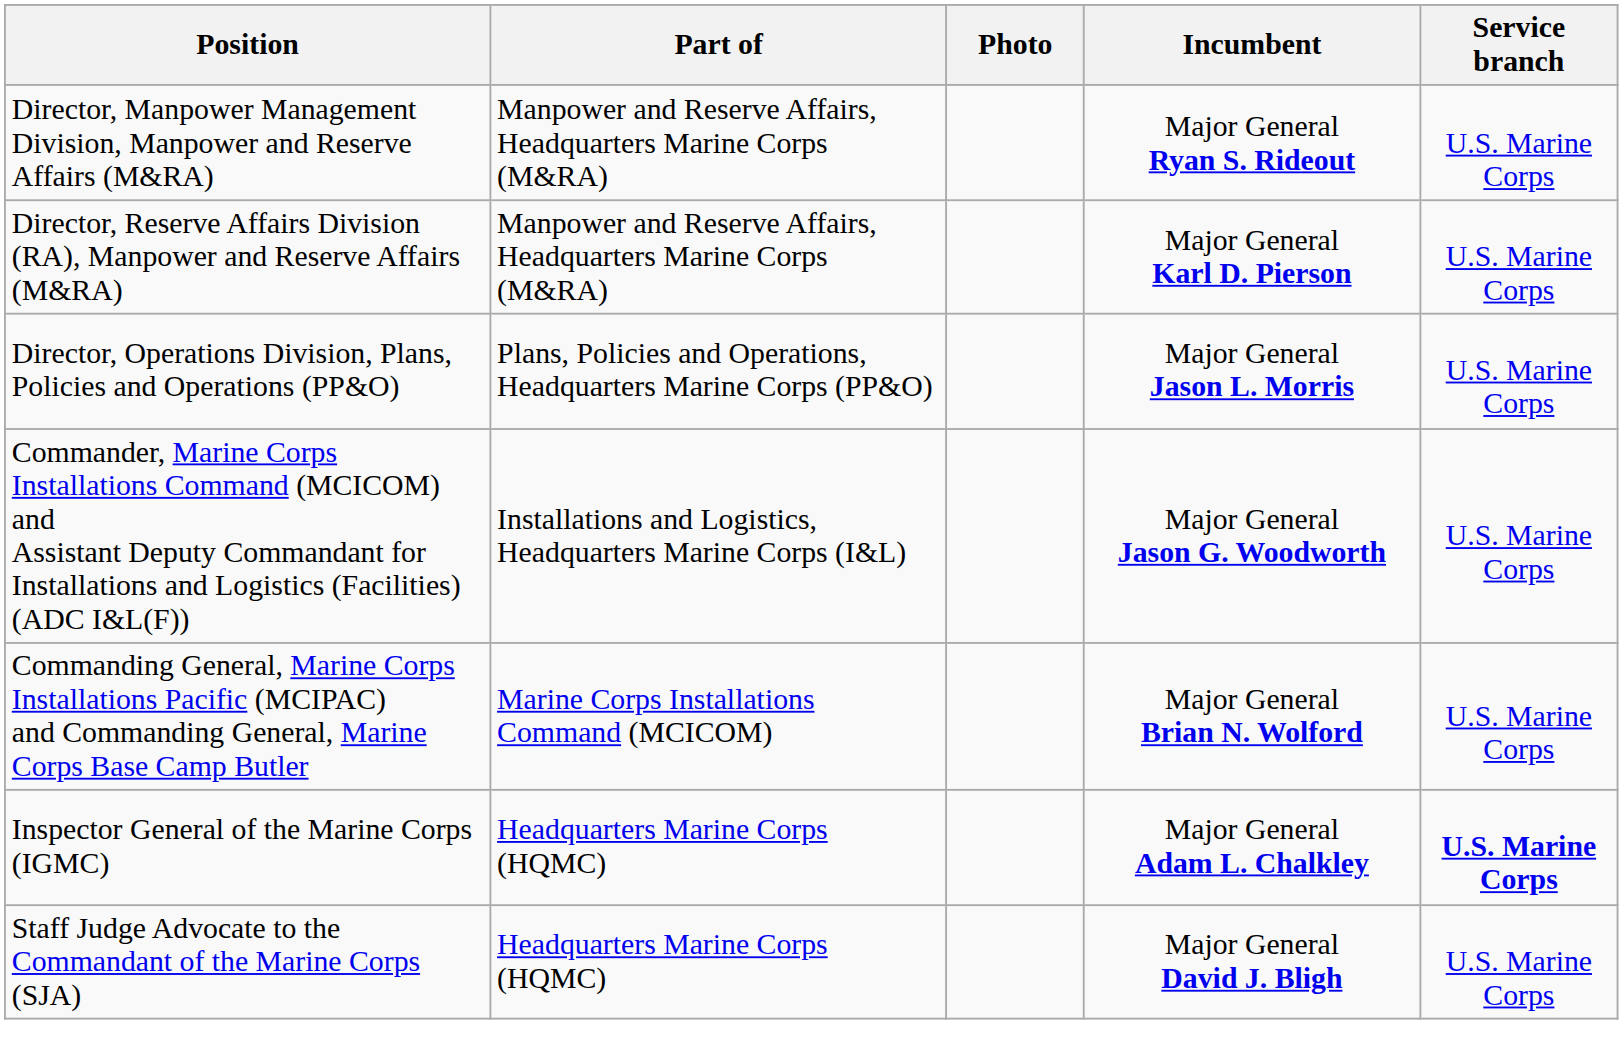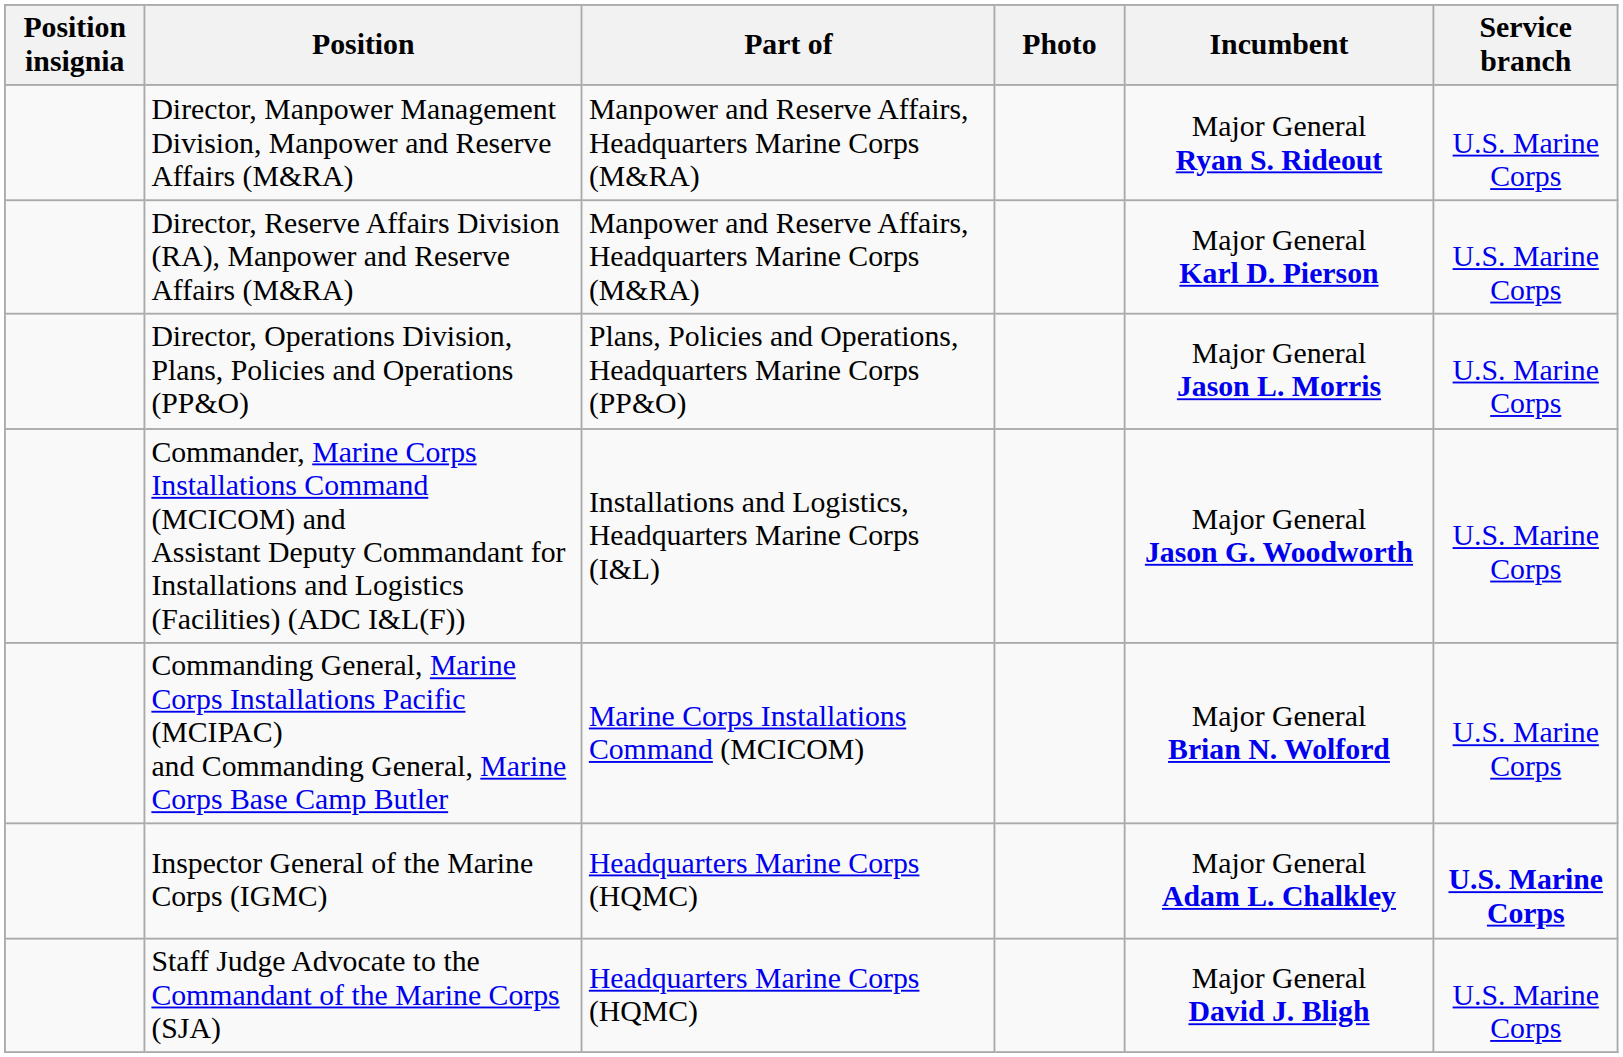+ column: Position insignia
